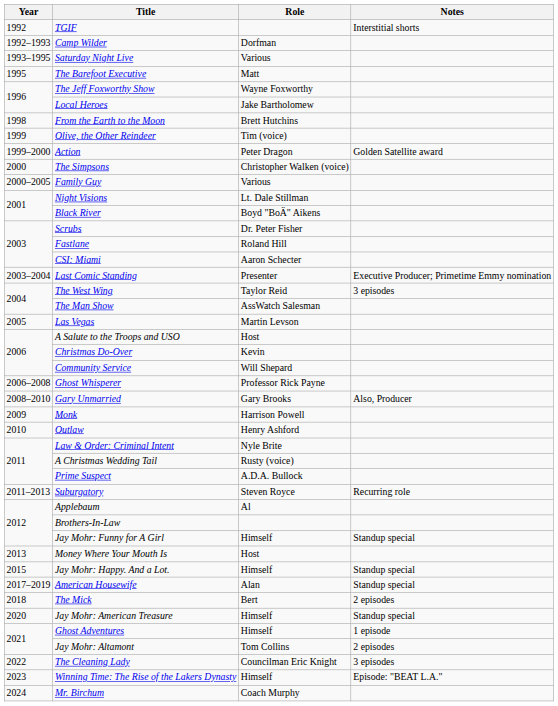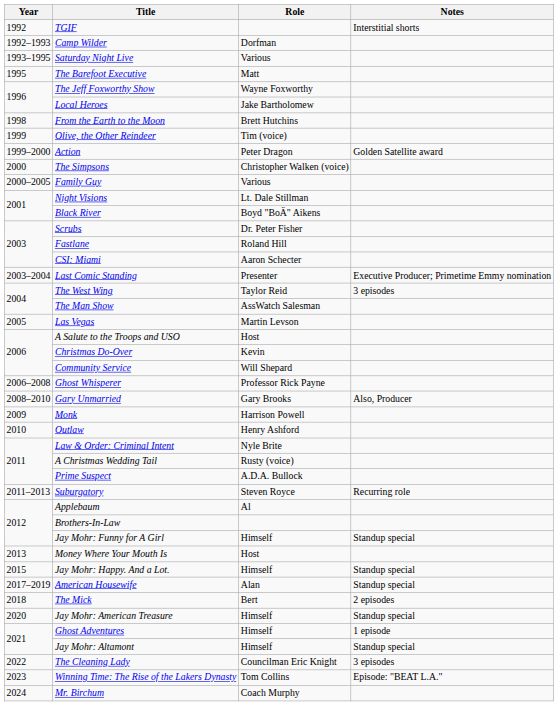Jay Mohr: Altamont | Role: Tom Collins -> Himself
Jay Mohr: Altamont | Notes: 2 episodes -> Standup special
Winning Time: The Rise of the Lakers Dynasty | Role: Himself -> Tom Collins
